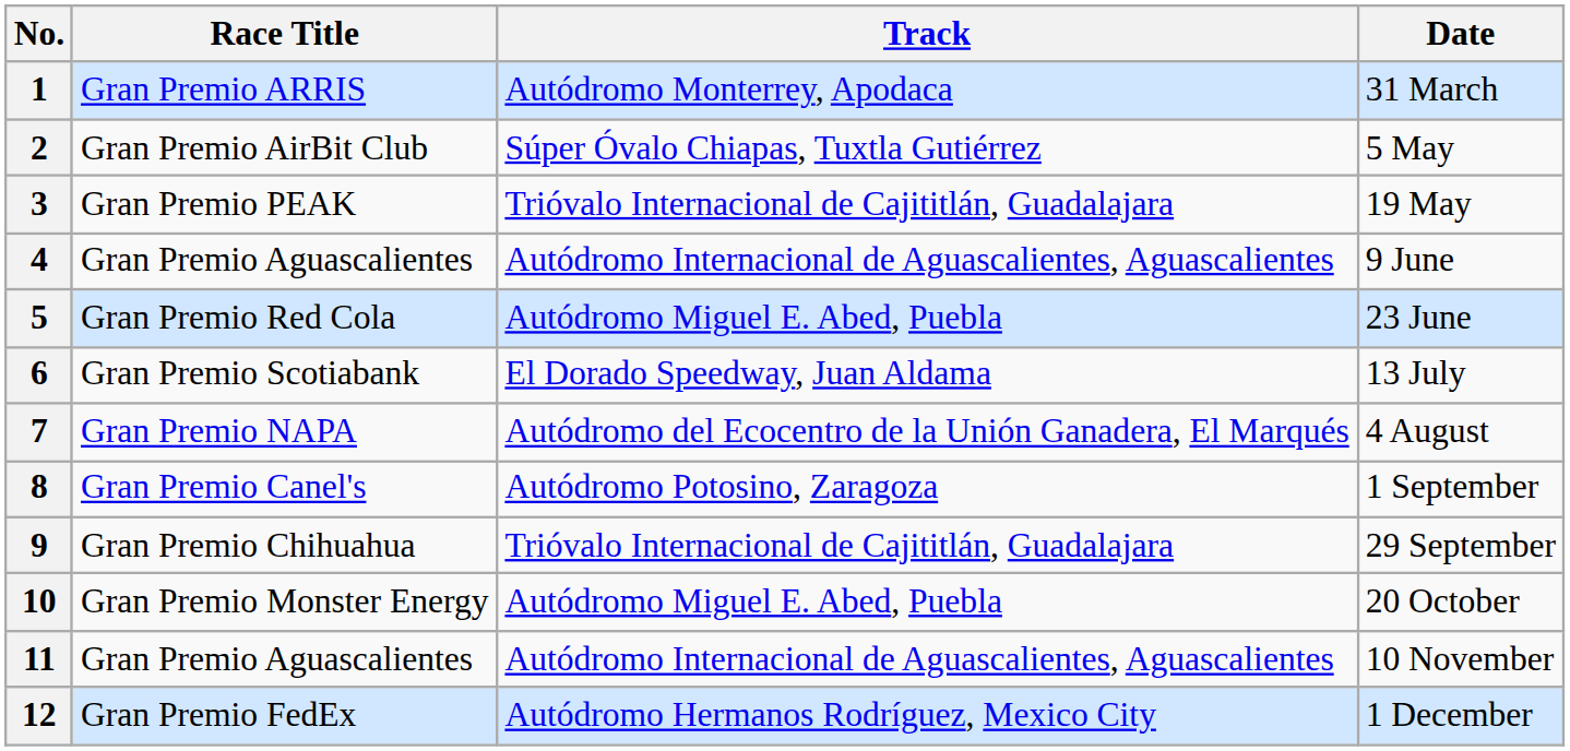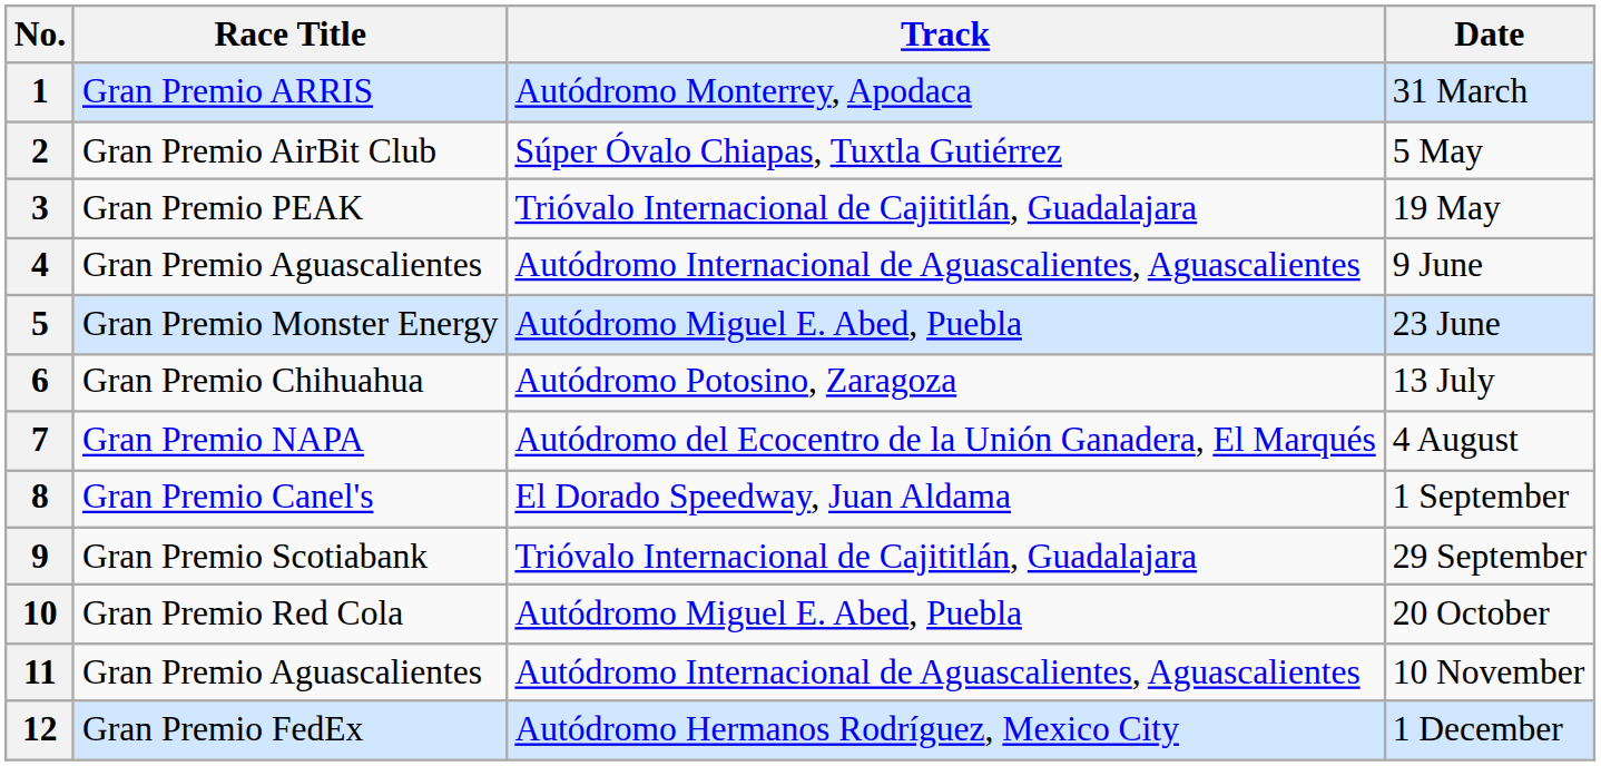5 | Race Title: Gran Premio Red Cola -> Gran Premio Monster Energy
6 | Race Title: Gran Premio Scotiabank -> Gran Premio Chihuahua
6 | Track: El Dorado Speedway, Juan Aldama -> Autódromo Potosino, Zaragoza
8 | Track: Autódromo Potosino, Zaragoza -> El Dorado Speedway, Juan Aldama
9 | Race Title: Gran Premio Chihuahua -> Gran Premio Scotiabank
10 | Race Title: Gran Premio Monster Energy -> Gran Premio Red Cola
